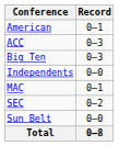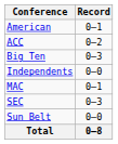ACC | Record: 0–3 -> 0–2
SEC | Record: 0–2 -> 0–3
